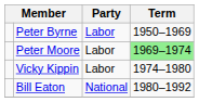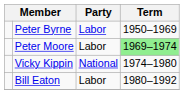Vicky Kippin | Party: Labor -> National
Bill Eaton | Party: National -> Labor
